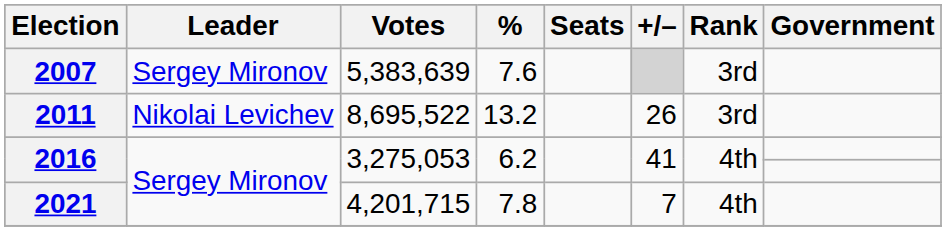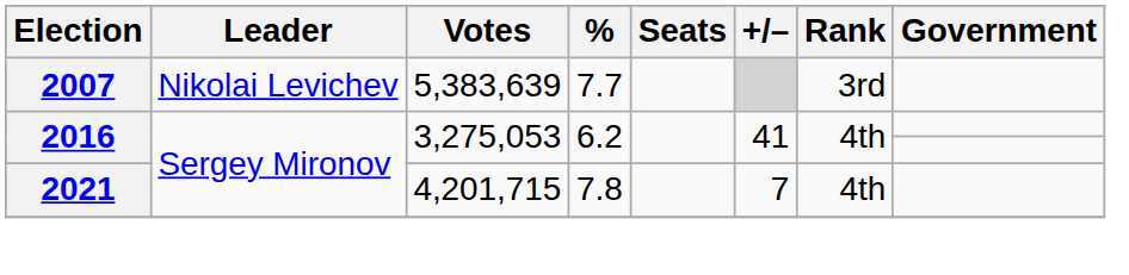2007 | Leader: Sergey Mironov -> Nikolai Levichev
2007 | %: 7.6 -> 7.7
- row: 2011 | Nikolai Levichev | 8,695,522 | 13.2 | 26 | 3rd
